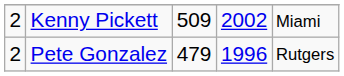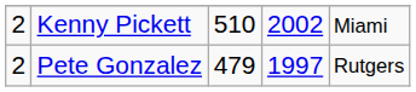Kenny Pickett | column 3: 509 -> 510
Pete Gonzalez | column 4: 1996 -> 1997
